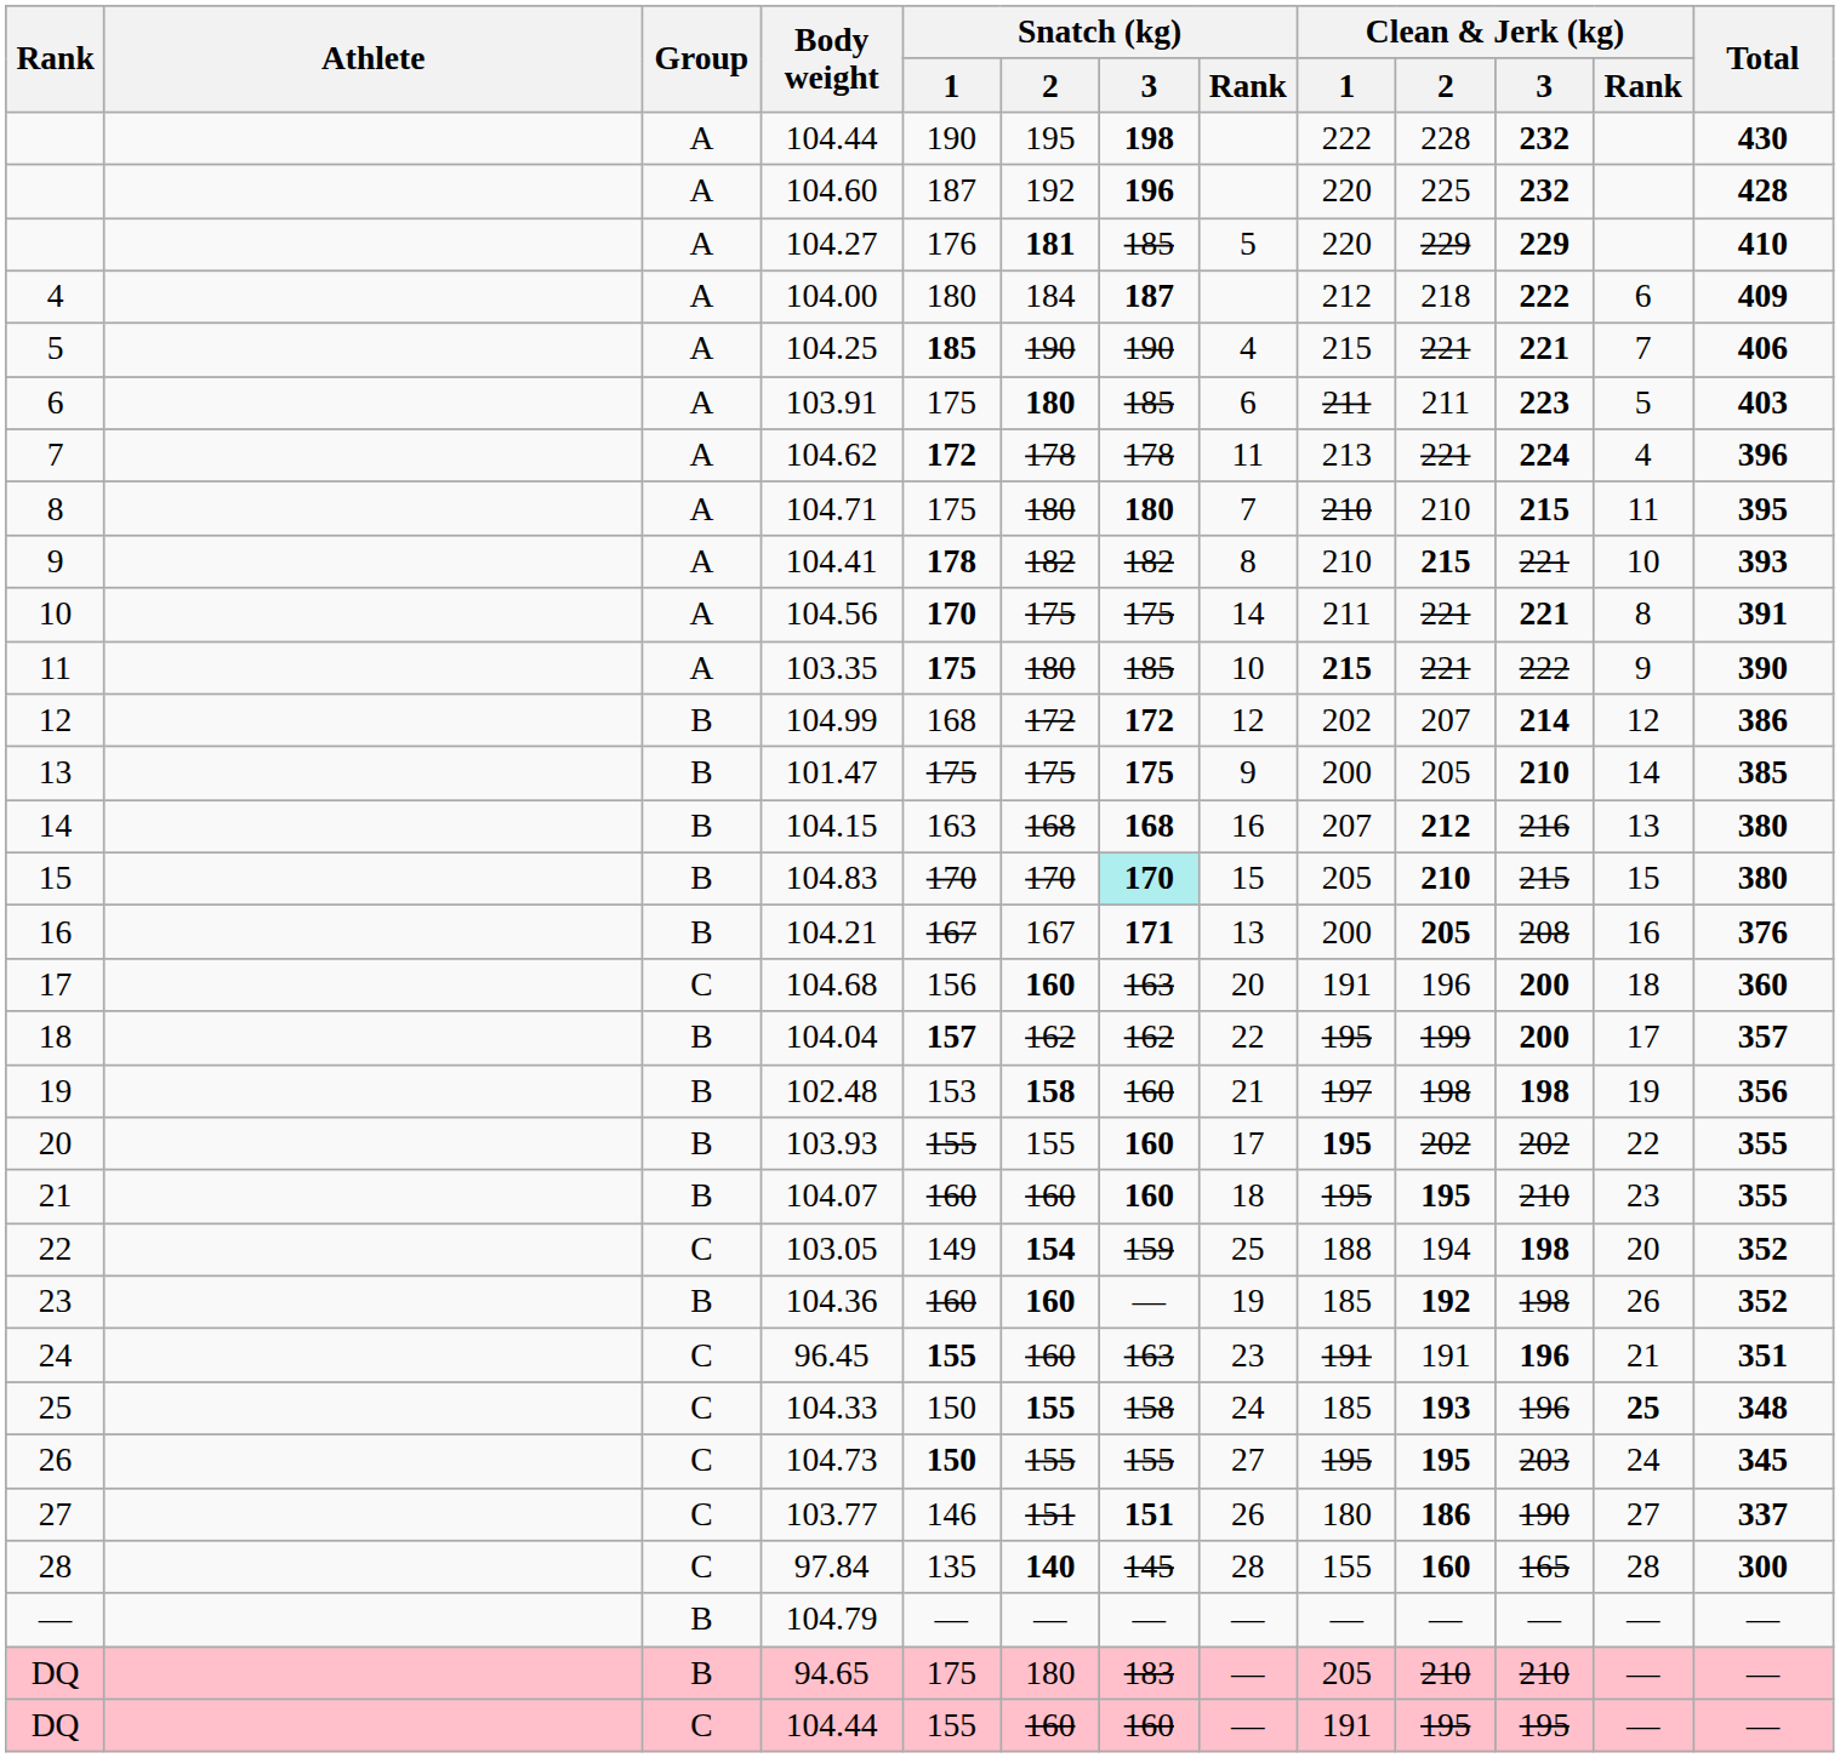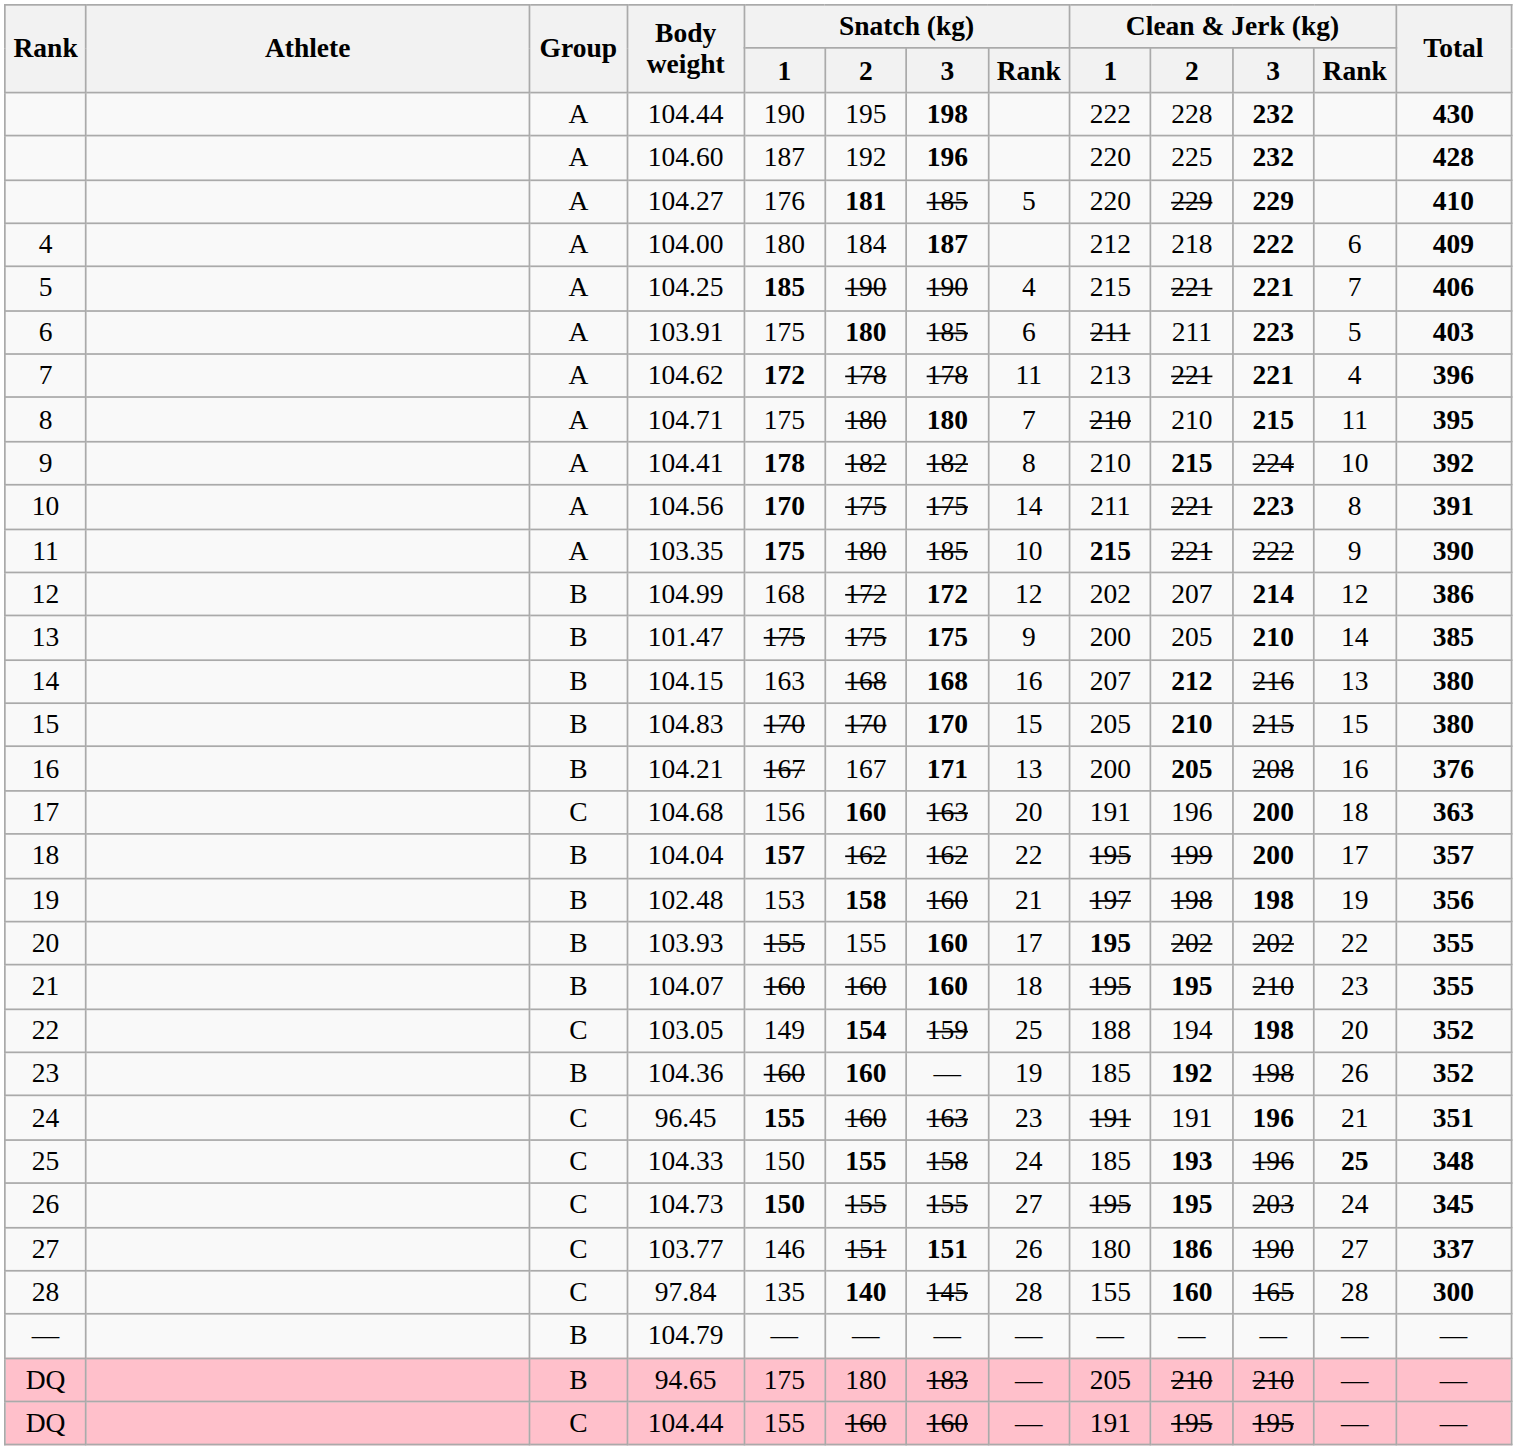104.62 | Clean & Jerk (kg) / 3: 224 -> 221
104.41 | Clean & Jerk (kg) / 3: 221 -> 224
104.41 | Total: 393 -> 392
104.56 | Clean & Jerk (kg) / 3: 221 -> 223
104.83 | Snatch (kg) / 3: paleturquoise background -> no background
104.68 | Total: 360 -> 363
